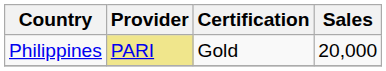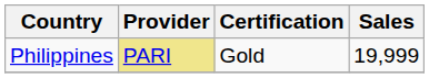Philippines | Sales: 20,000 -> 19,999
